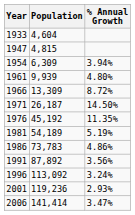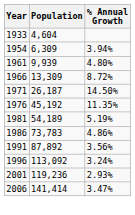- row: 1947 | 4,815
